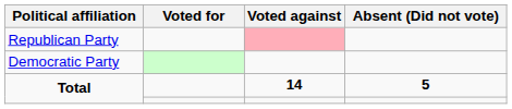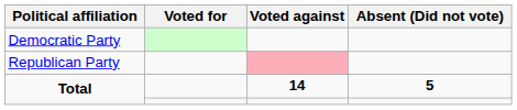rows swapped: Democratic Party <-> Republican Party
